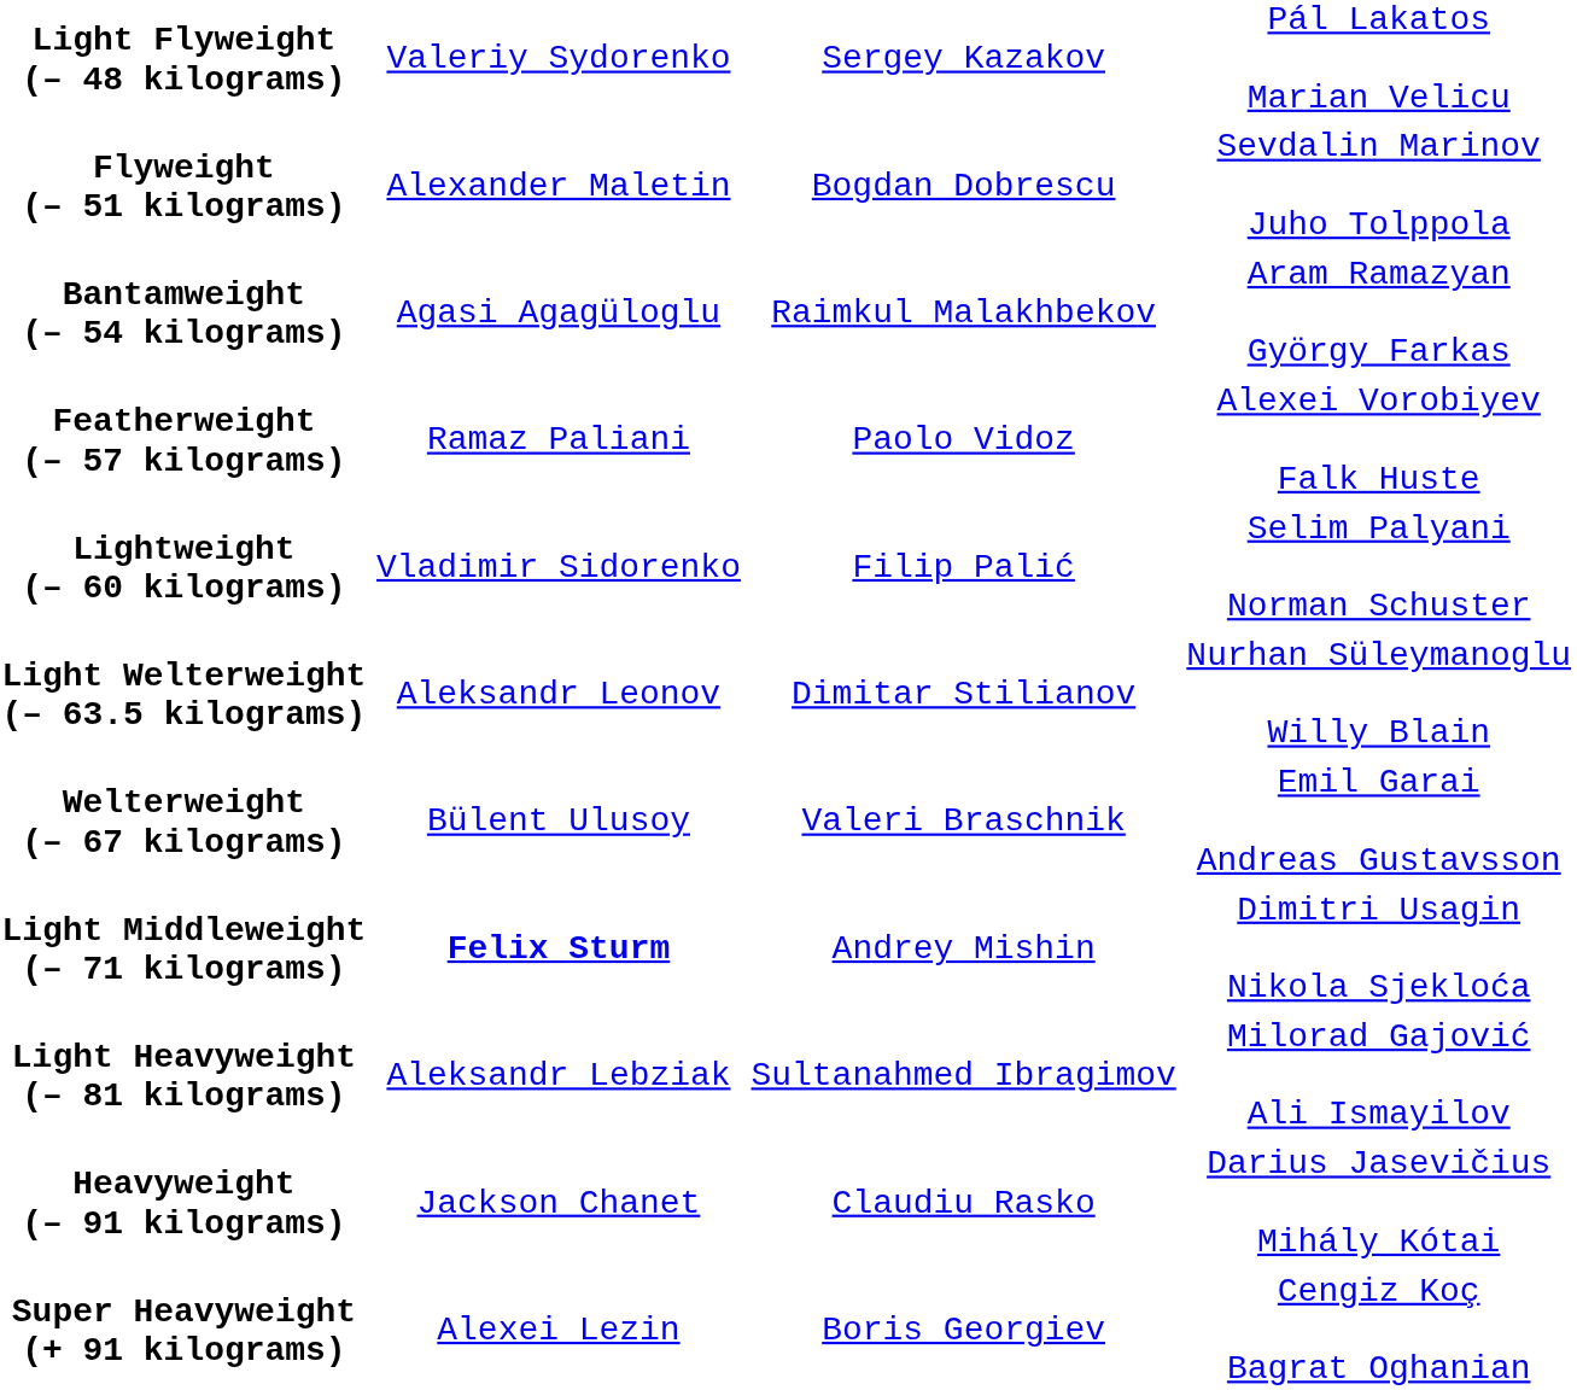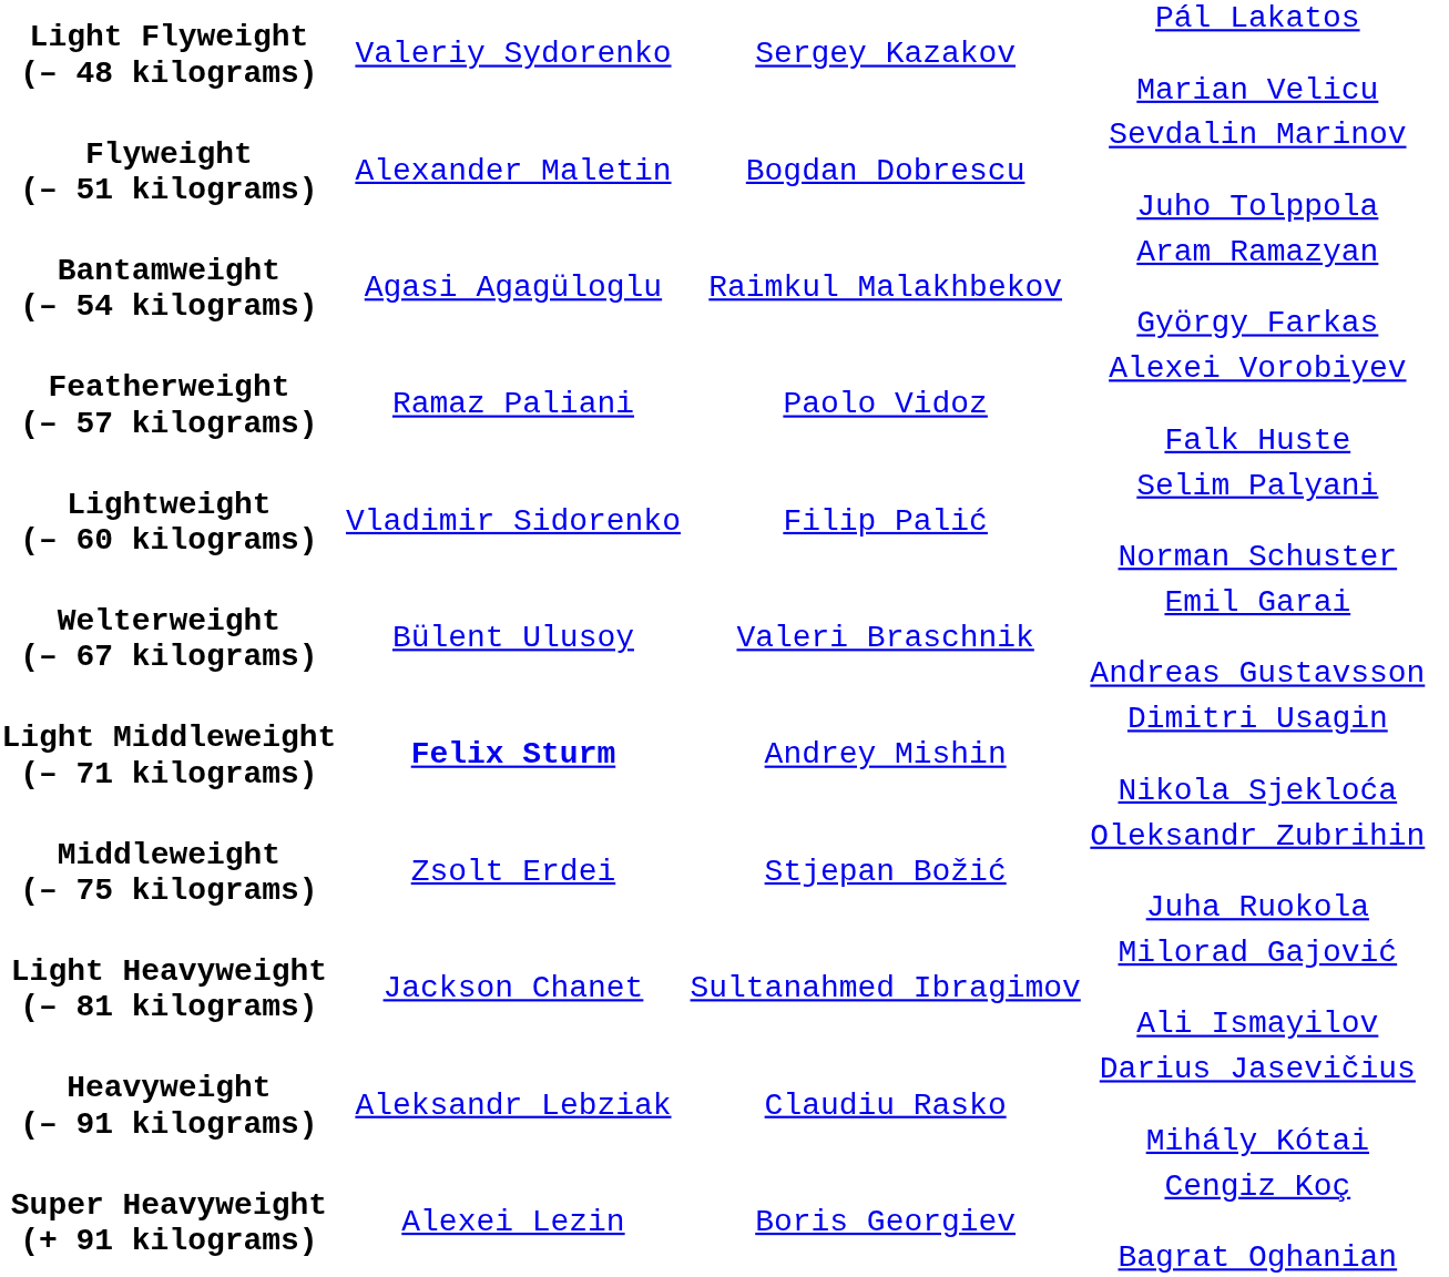- row: Light Welterweight (– 63.5 kilograms) | Aleksandr Leonov | Dimitar Stilianov | Nurhan Süleymanoglu Willy Blain
+ row: Middleweight (– 75 kilograms) | Zsolt Erdei | Stjepan Božić | Oleksandr Zubrihin Juha Ruokola
Light Heavyweight (– 81 kilograms) | column 2: Aleksandr Lebziak -> Jackson Chanet
Heavyweight (– 91 kilograms) | column 2: Jackson Chanet -> Aleksandr Lebziak
